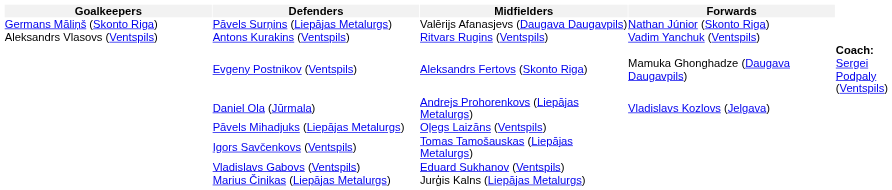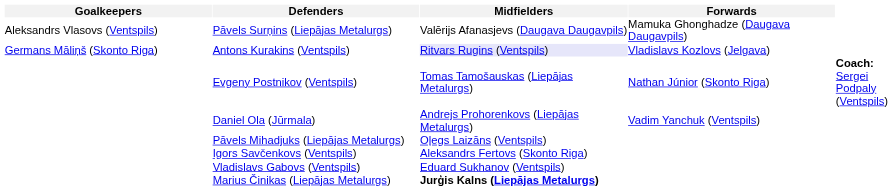Pāvels Surņins (Liepājas Metalurgs) | Goalkeepers: Germans Māliņš (Skonto Riga) -> Aleksandrs Vlasovs (Ventspils)
Pāvels Surņins (Liepājas Metalurgs) | Forwards: Nathan Júnior (Skonto Riga) -> Mamuka Ghonghadze (Daugava Daugavpils)
Antons Kurakins (Ventspils) | Goalkeepers: Aleksandrs Vlasovs (Ventspils) -> Germans Māliņš (Skonto Riga)
Antons Kurakins (Ventspils) | Midfielders: no background -> lavender background
Antons Kurakins (Ventspils) | Forwards: Vadim Yanchuk (Ventspils) -> Vladislavs Kozlovs (Jelgava)
Evgeny Postnikov (Ventspils) | Midfielders: Aleksandrs Fertovs (Skonto Riga) -> Tomas Tamošauskas (Liepājas Metalurgs)
Evgeny Postnikov (Ventspils) | Forwards: Mamuka Ghonghadze (Daugava Daugavpils) -> Nathan Júnior (Skonto Riga)
Daniel Ola (Jūrmala) | Forwards: Vladislavs Kozlovs (Jelgava) -> Vadim Yanchuk (Ventspils)
Igors Savčenkovs (Ventspils) | Midfielders: Tomas Tamošauskas (Liepājas Metalurgs) -> Aleksandrs Fertovs (Skonto Riga)
Marius Činikas (Liepājas Metalurgs) | Midfielders: normal -> bold
